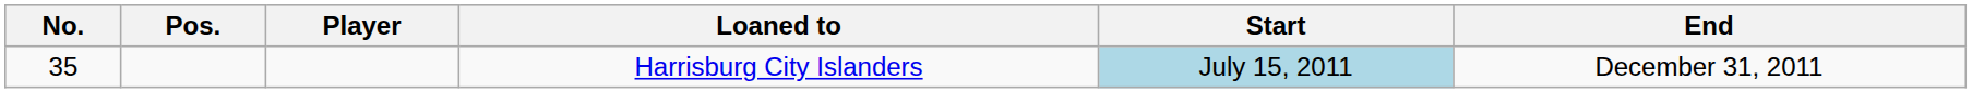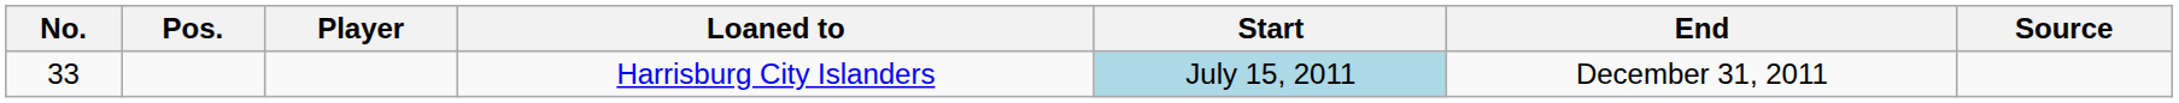+ column: Source
Harrisburg City Islanders | No.: 35 -> 33
